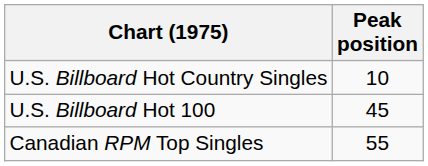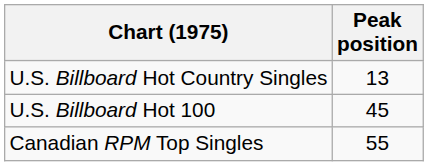U.S. Billboard Hot Country Singles | Peak position: 10 -> 13
